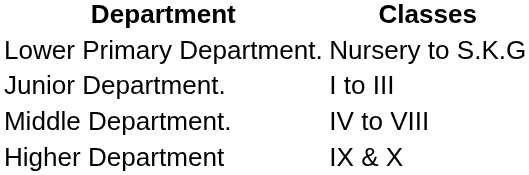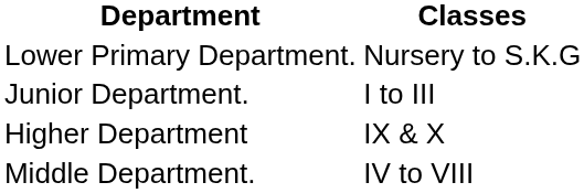rows swapped: Middle Department. <-> Higher Department
